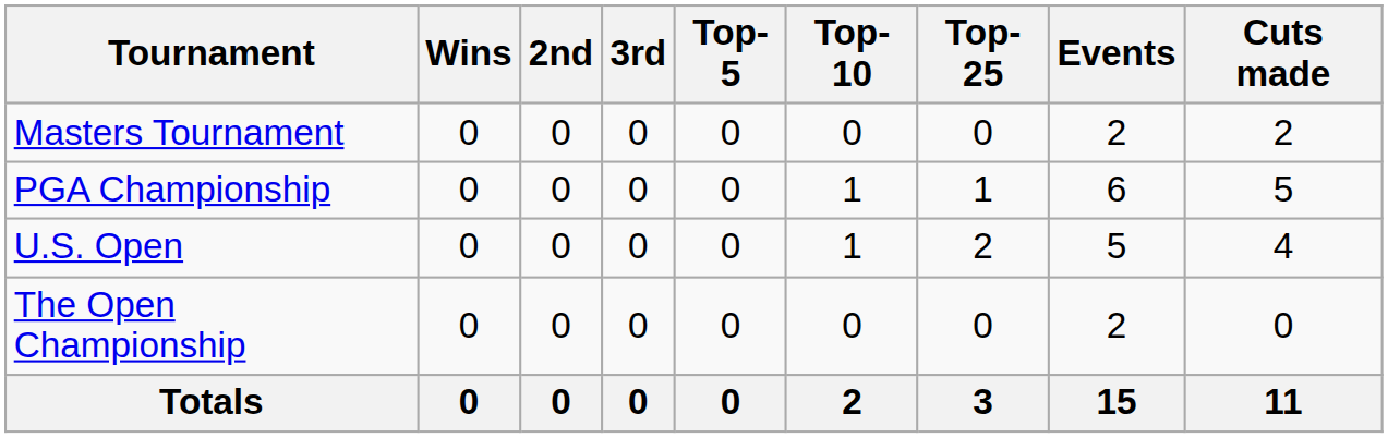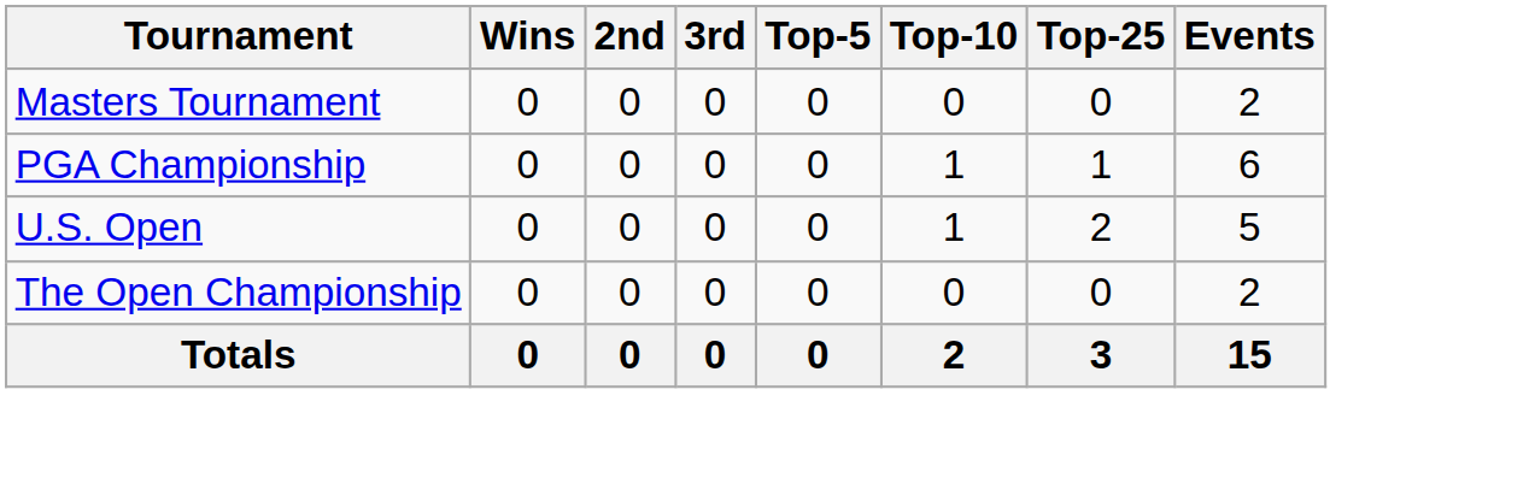- column: Cuts made | 2 | 5 | 4 | 0 | 11
